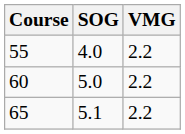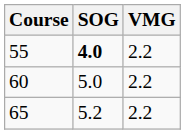55 | SOG: normal -> bold
65 | SOG: 5.1 -> 5.2
